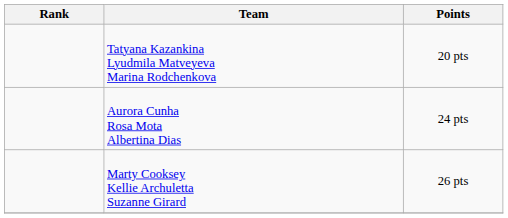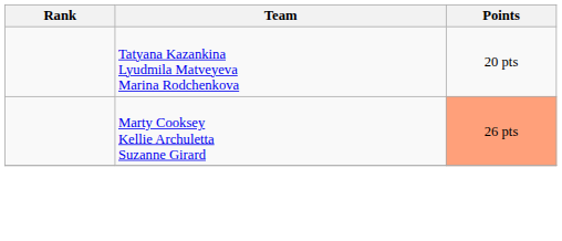- row: Aurora Cunha Rosa Mota Albertina Dias | 24 pts
Marty Cooksey Kellie Archuletta Suzanne Girard | Points: no background -> lightsalmon background
